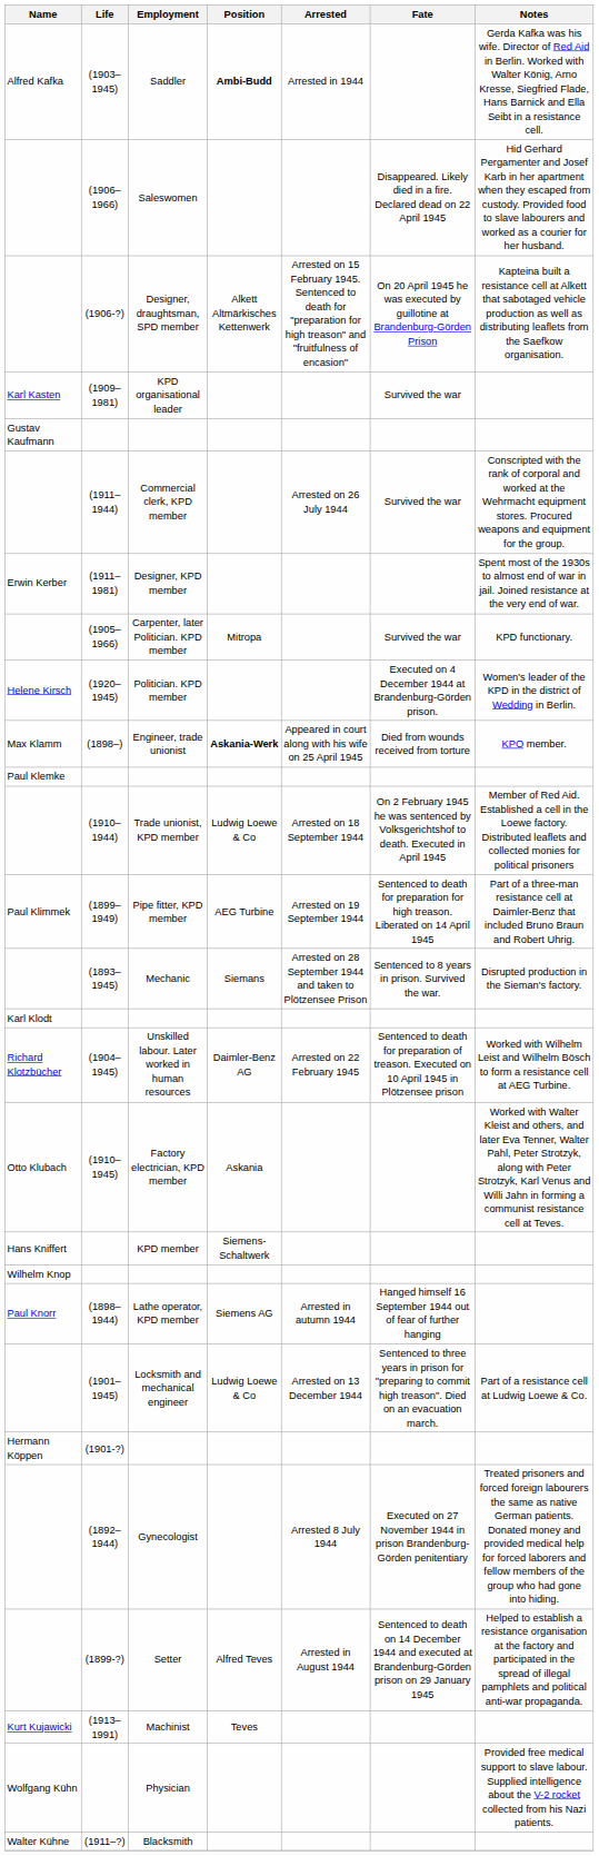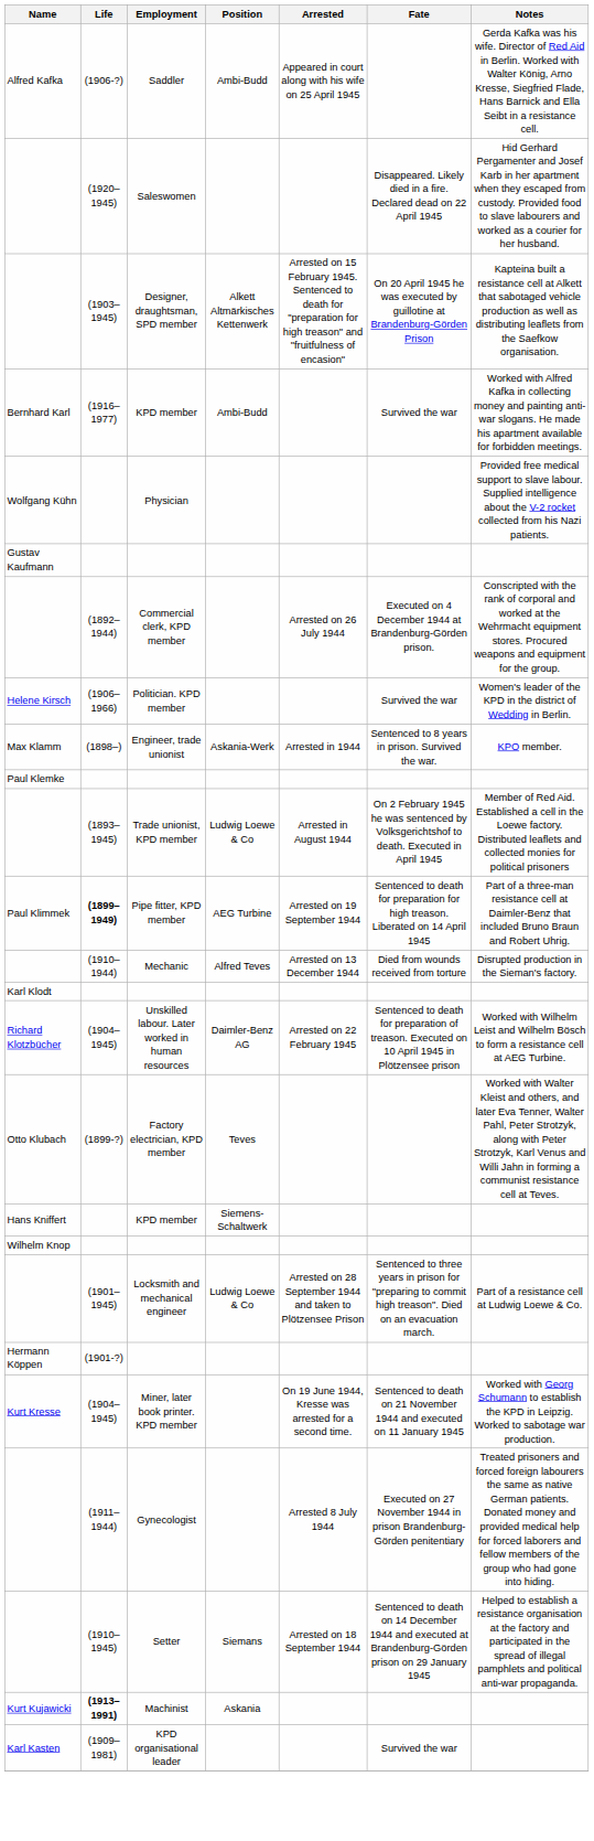Saddler | Life: (1903–1945) -> (1906-?)
Saddler | Position: bold -> normal
Saddler | Arrested: Arrested in 1944 -> Appeared in court along with his wife on 25 April 1945
Saleswomen | Life: (1906–1966) -> (1920–1945)
Designer, draughtsman, SPD member | Life: (1906-?) -> (1903–1945)
+ row: Bernhard Karl | (1916–1977) | KPD member | Ambi-Budd | Survived the war | Worked with Alfred Kafka in collecting money and painting anti-war slogans. He made his apartment available for forbidden meetings.
rows swapped: KPD organisational leader <-> Physician
Commercial clerk, KPD member | Life: (1911–1944) -> (1892–1944)
Commercial clerk, KPD member | Fate: Survived the war -> Executed on 4 December 1944 at Brandenburg-Görden prison.
- row: Erwin Kerber | (1911–1981) | Designer, KPD member | Spent most of the 1930s to almost end of war in jail. Joined resistance at the very end of war.
- row: (1905–1966) | Carpenter, later Politician. KPD member | Mitropa | Survived the war | KPD functionary.
Politician. KPD member | Life: (1920–1945) -> (1906–1966)
Politician. KPD member | Fate: Executed on 4 December 1944 at Brandenburg-Görden prison. -> Survived the war
Engineer, trade unionist | Position: bold -> normal
Engineer, trade unionist | Arrested: Appeared in court along with his wife on 25 April 1945 -> Arrested in 1944
Engineer, trade unionist | Fate: Died from wounds received from torture -> Sentenced to 8 years in prison. Survived the war.
Trade unionist, KPD member | Life: (1910–1944) -> (1893–1945)
Trade unionist, KPD member | Arrested: Arrested on 18 September 1944 -> Arrested in August 1944
Pipe fitter, KPD member | Life: normal -> bold
Mechanic | Life: (1893–1945) -> (1910–1944)
Mechanic | Position: Siemans -> Alfred Teves
Mechanic | Arrested: Arrested on 28 September 1944 and taken to Plötzensee Prison -> Arrested on 13 December 1944
Mechanic | Fate: Sentenced to 8 years in prison. Survived the war. -> Died from wounds received from torture
Factory electrician, KPD member | Life: (1910–1945) -> (1899-?)
Factory electrician, KPD member | Position: Askania -> Teves
- row: Paul Knorr | (1898–1944) | Lathe operator, KPD member | Siemens AG | Arrested in autumn 1944 | Hanged himself 16 September 1944 out of fear of further hanging
Locksmith and mechanical engineer | Arrested: Arrested on 13 December 1944 -> Arrested on 28 September 1944 and taken to Plötzensee Prison
+ row: Kurt Kresse | (1904–1945) | Miner, later book printer. KPD member | On 19 June 1944, Kresse was arrested for a second time. | Sentenced to death on 21 November 1944 and executed on 11 January 1945 | Worked with Georg Schumann to establish the KPD in Leipzig. Worked to sabotage war production.
Gynecologist | Life: (1892–1944) -> (1911–1944)
Setter | Life: (1899-?) -> (1910–1945)
Setter | Position: Alfred Teves -> Siemans
Setter | Arrested: Arrested in August 1944 -> Arrested on 18 September 1944
Machinist | Life: normal -> bold
Machinist | Position: Teves -> Askania
- row: Walter Kühne | (1911–?) | Blacksmith
